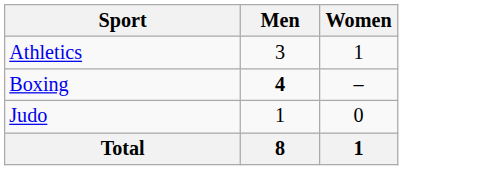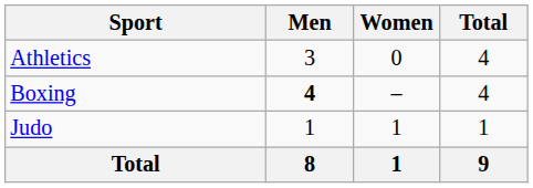+ column: Total | 4 | 4 | 1 | 9
Athletics | Women: 1 -> 0
Judo | Women: 0 -> 1
